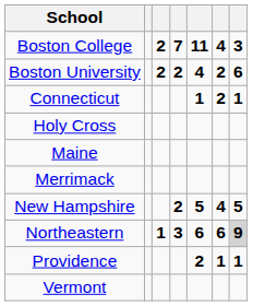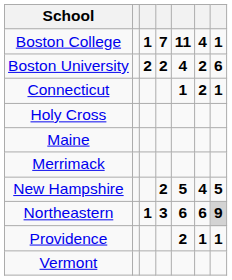Boston College | column 3: 2 -> 1
Boston College | column 7: 3 -> 1
